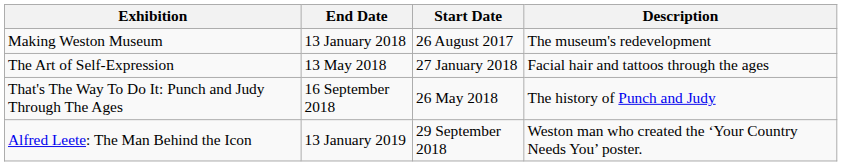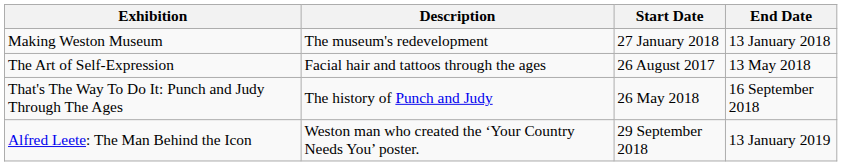columns swapped: Description <-> End Date
Making Weston Museum | Start Date: 26 August 2017 -> 27 January 2018
The Art of Self-Expression | Start Date: 27 January 2018 -> 26 August 2017
